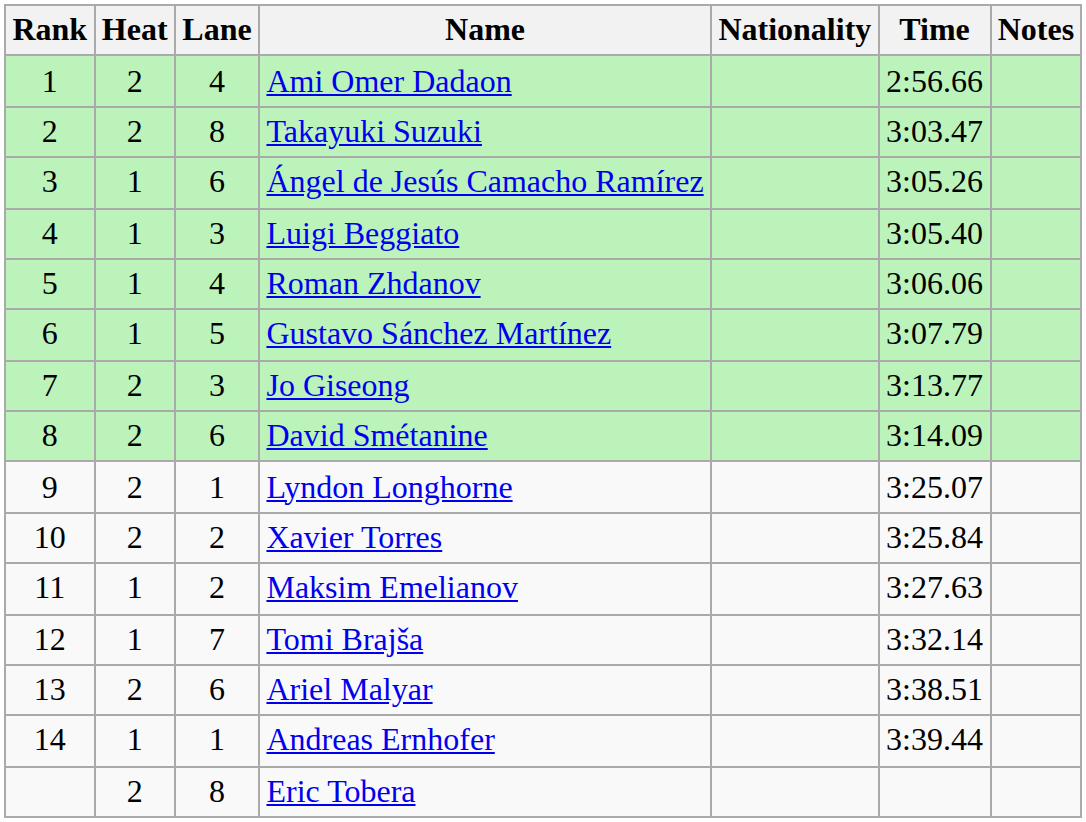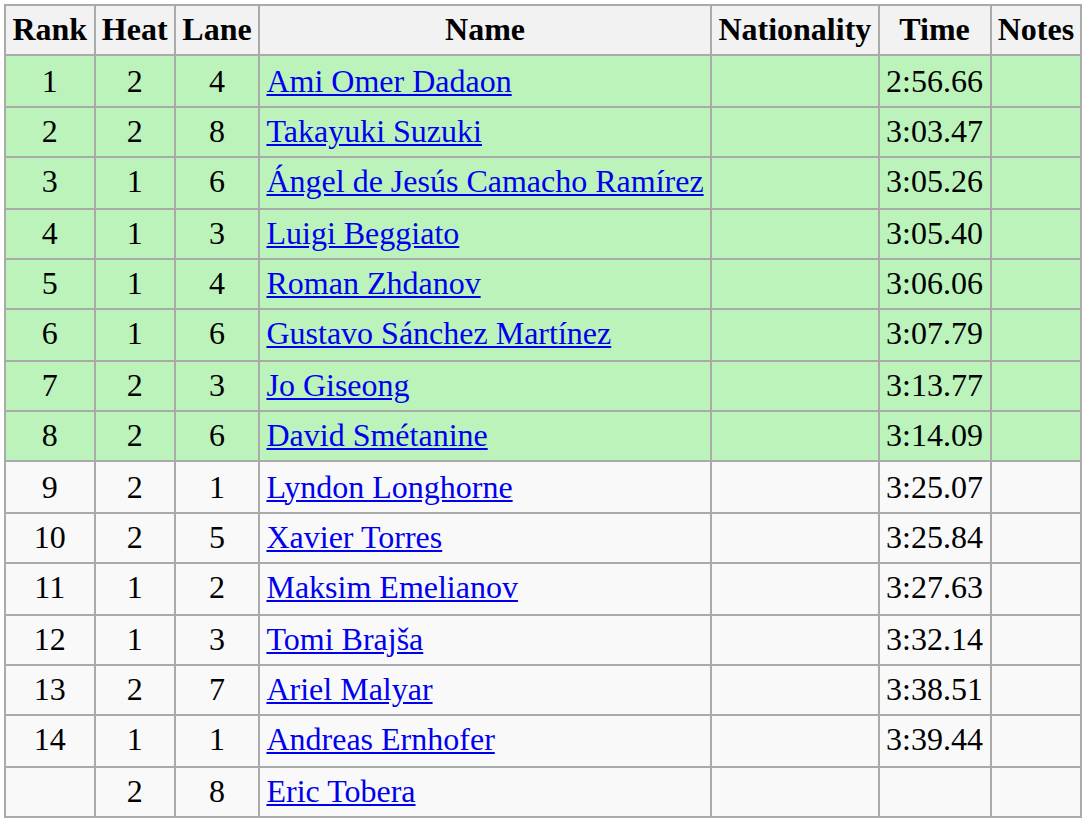Gustavo Sánchez Martínez | Lane: 5 -> 6
Xavier Torres | Lane: 2 -> 5
Tomi Brajša | Lane: 7 -> 3
Ariel Malyar | Lane: 6 -> 7
